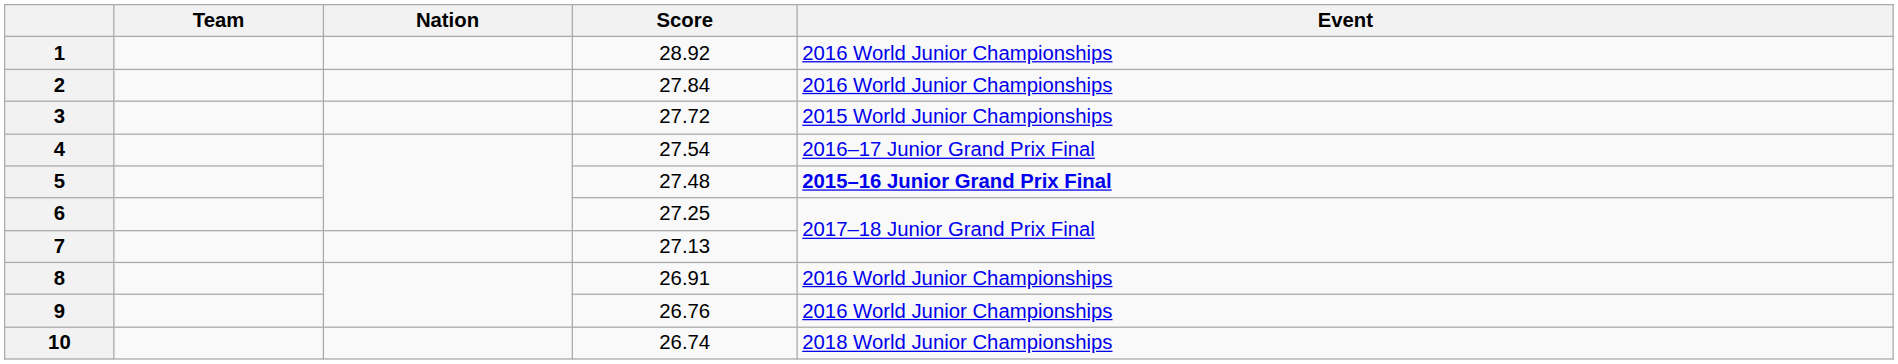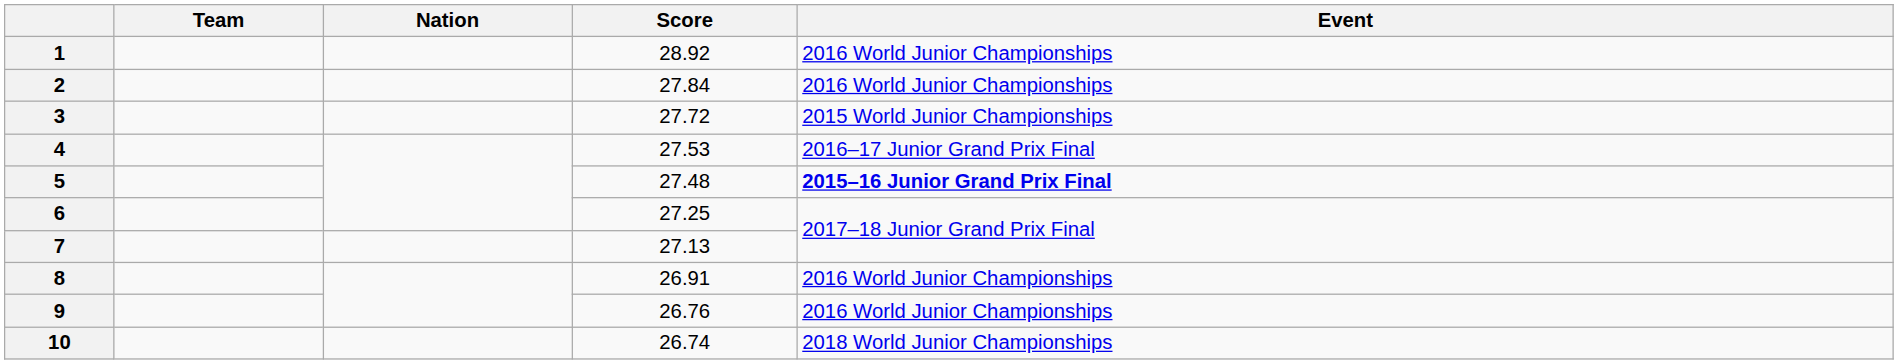4 | Score: 27.54 -> 27.53
